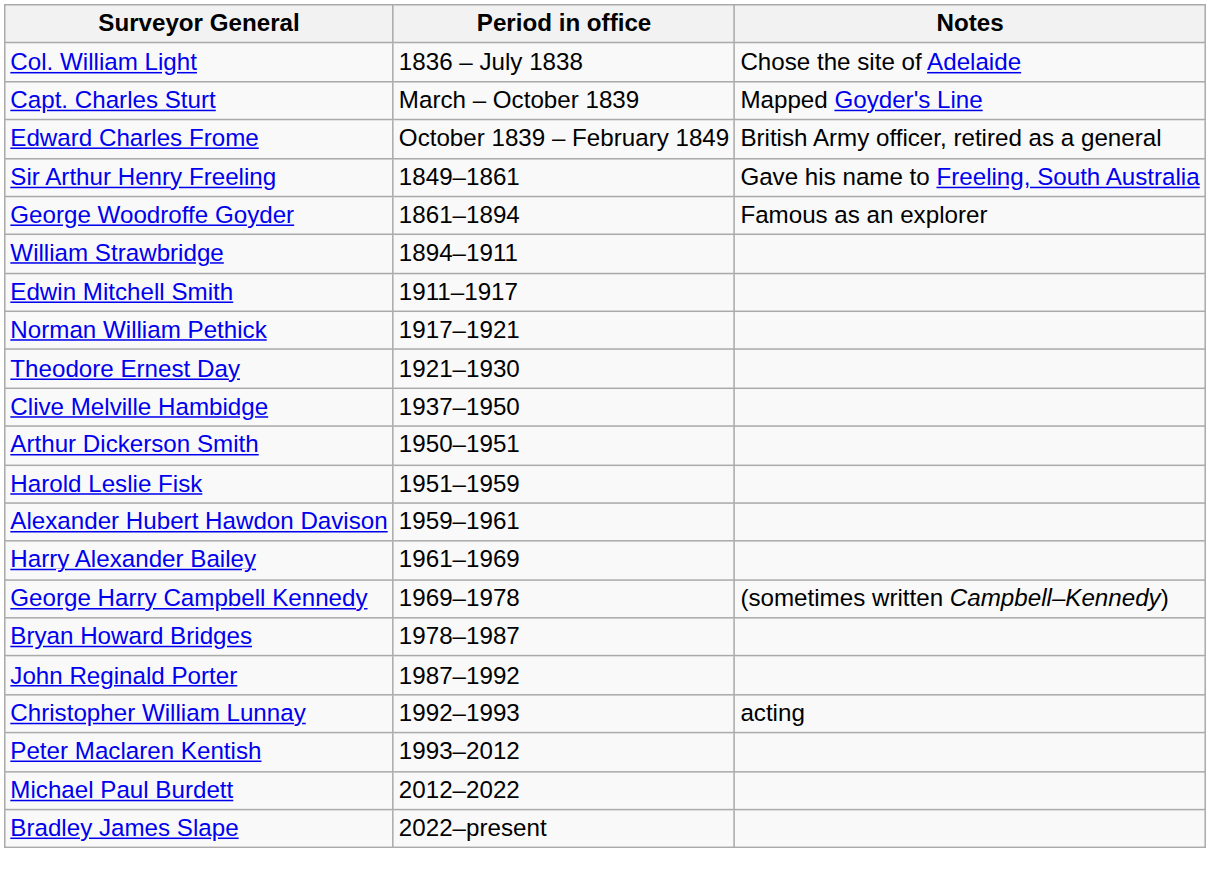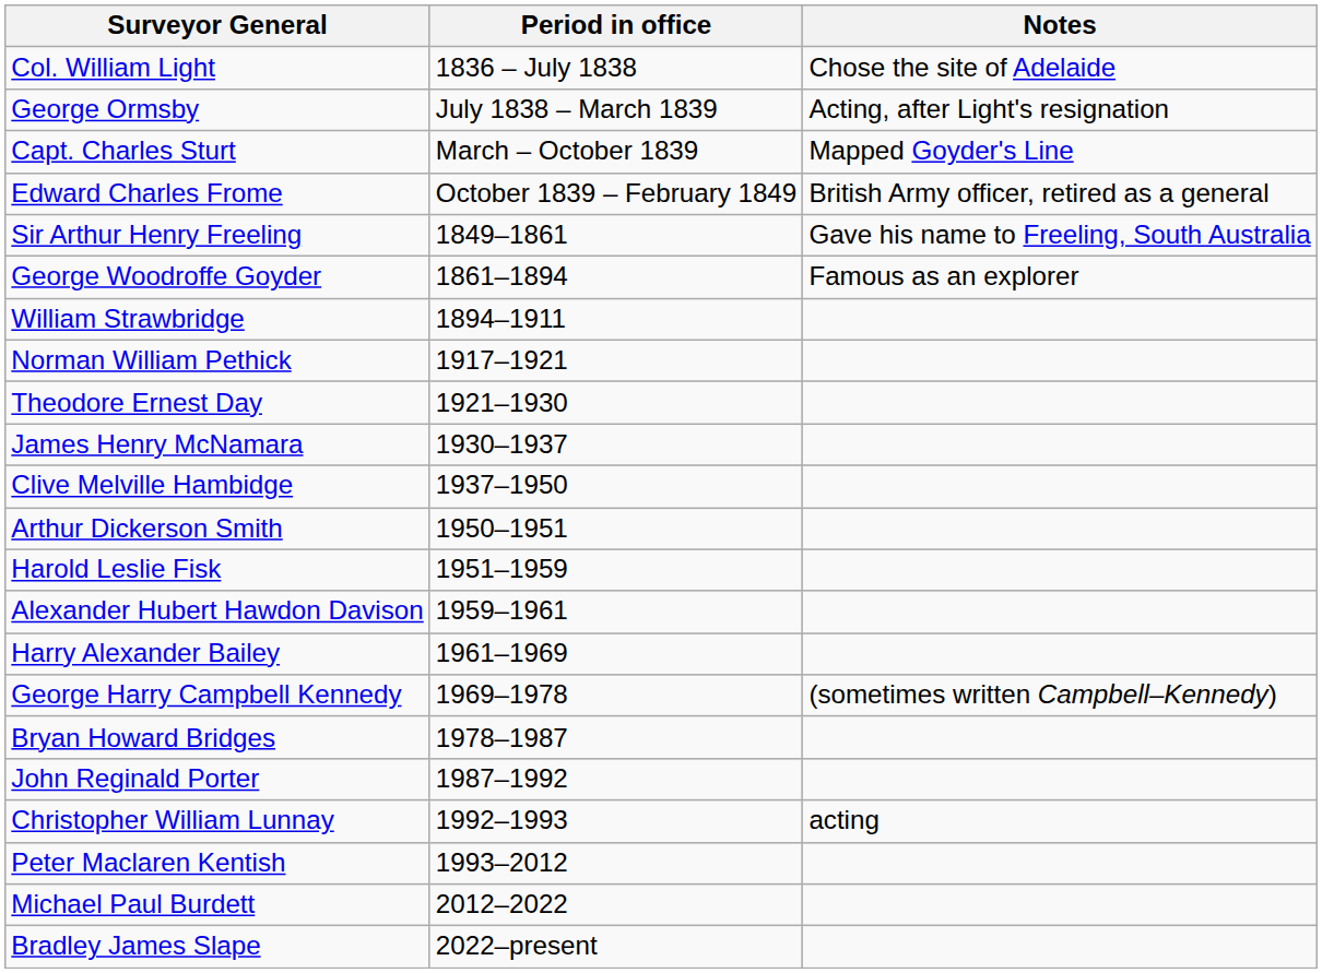+ row: George Ormsby | July 1838 – March 1839 | Acting, after Light's resignation
- row: Edwin Mitchell Smith | 1911–1917
+ row: James Henry McNamara | 1930–1937
